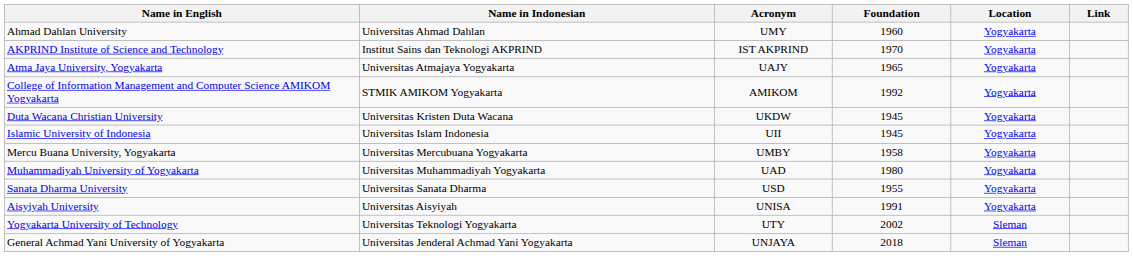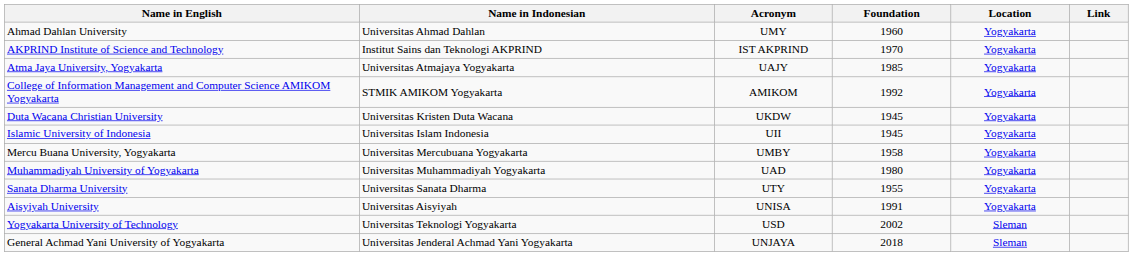Atma Jaya University, Yogyakarta | Foundation: 1965 -> 1985
Sanata Dharma University | Acronym: USD -> UTY
Yogyakarta University of Technology | Acronym: UTY -> USD
